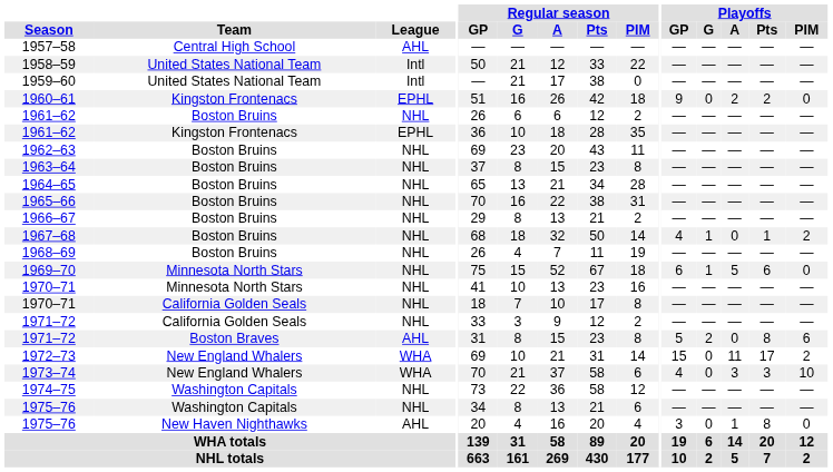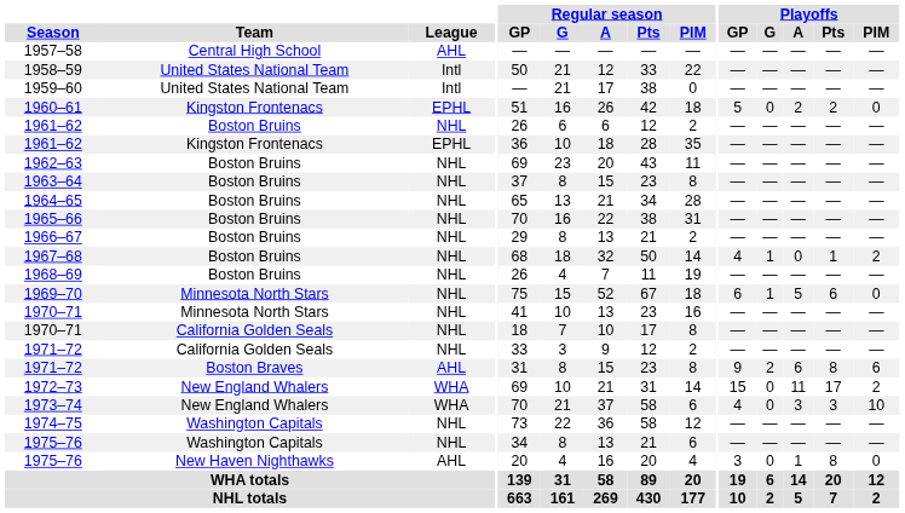1960–61 | Playoffs / GP: 9 -> 5
1971–72 / Boston Braves | Playoffs / GP: 5 -> 9
1971–72 / Boston Braves | Playoffs / A: 0 -> 6
